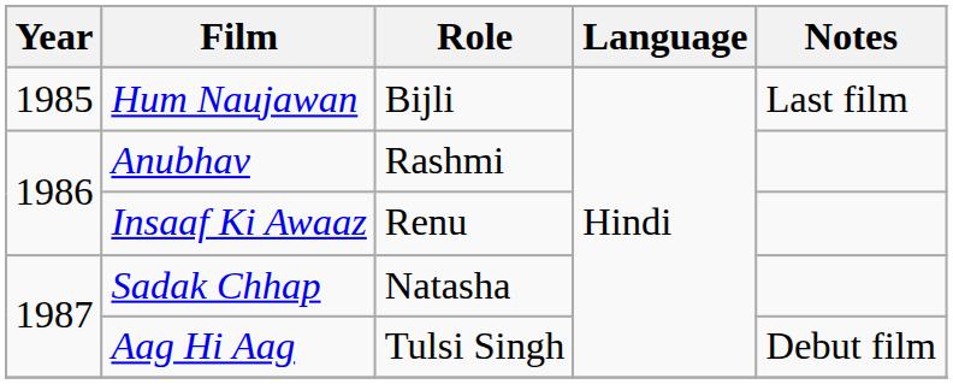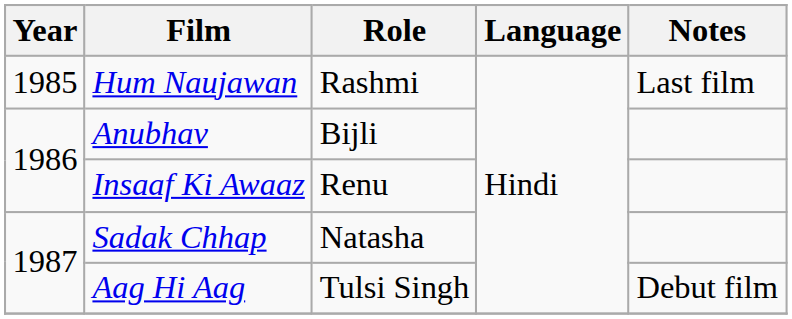Hum Naujawan | Role: Bijli -> Rashmi
Anubhav | Role: Rashmi -> Bijli
